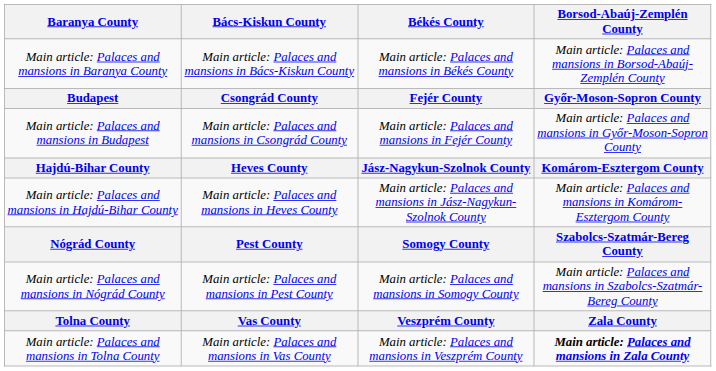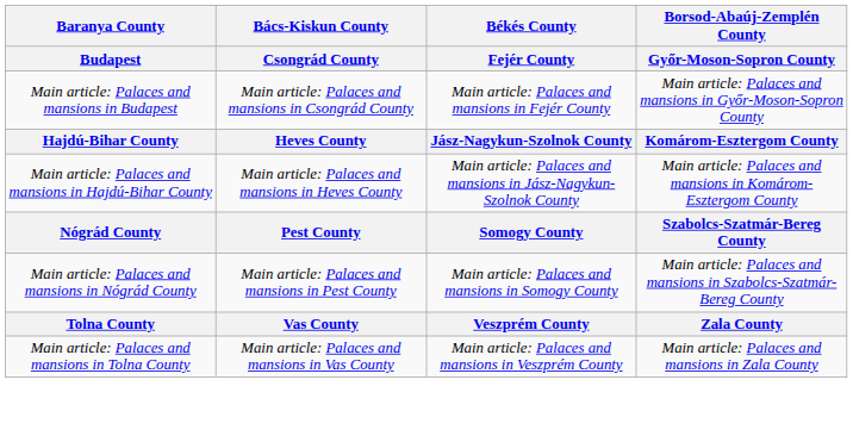- row: Main article: Palaces and mansions in Baranya County | Main article: Palaces and mansions in Bács-Kiskun County | Main article: Palaces and mansions in Békés County | Main article: Palaces and mansions in Borsod-Abaúj-Zemplén County
Main article: Palaces and mansions in Tolna County | Borsod-Abaúj-Zemplén County: bold -> normal
